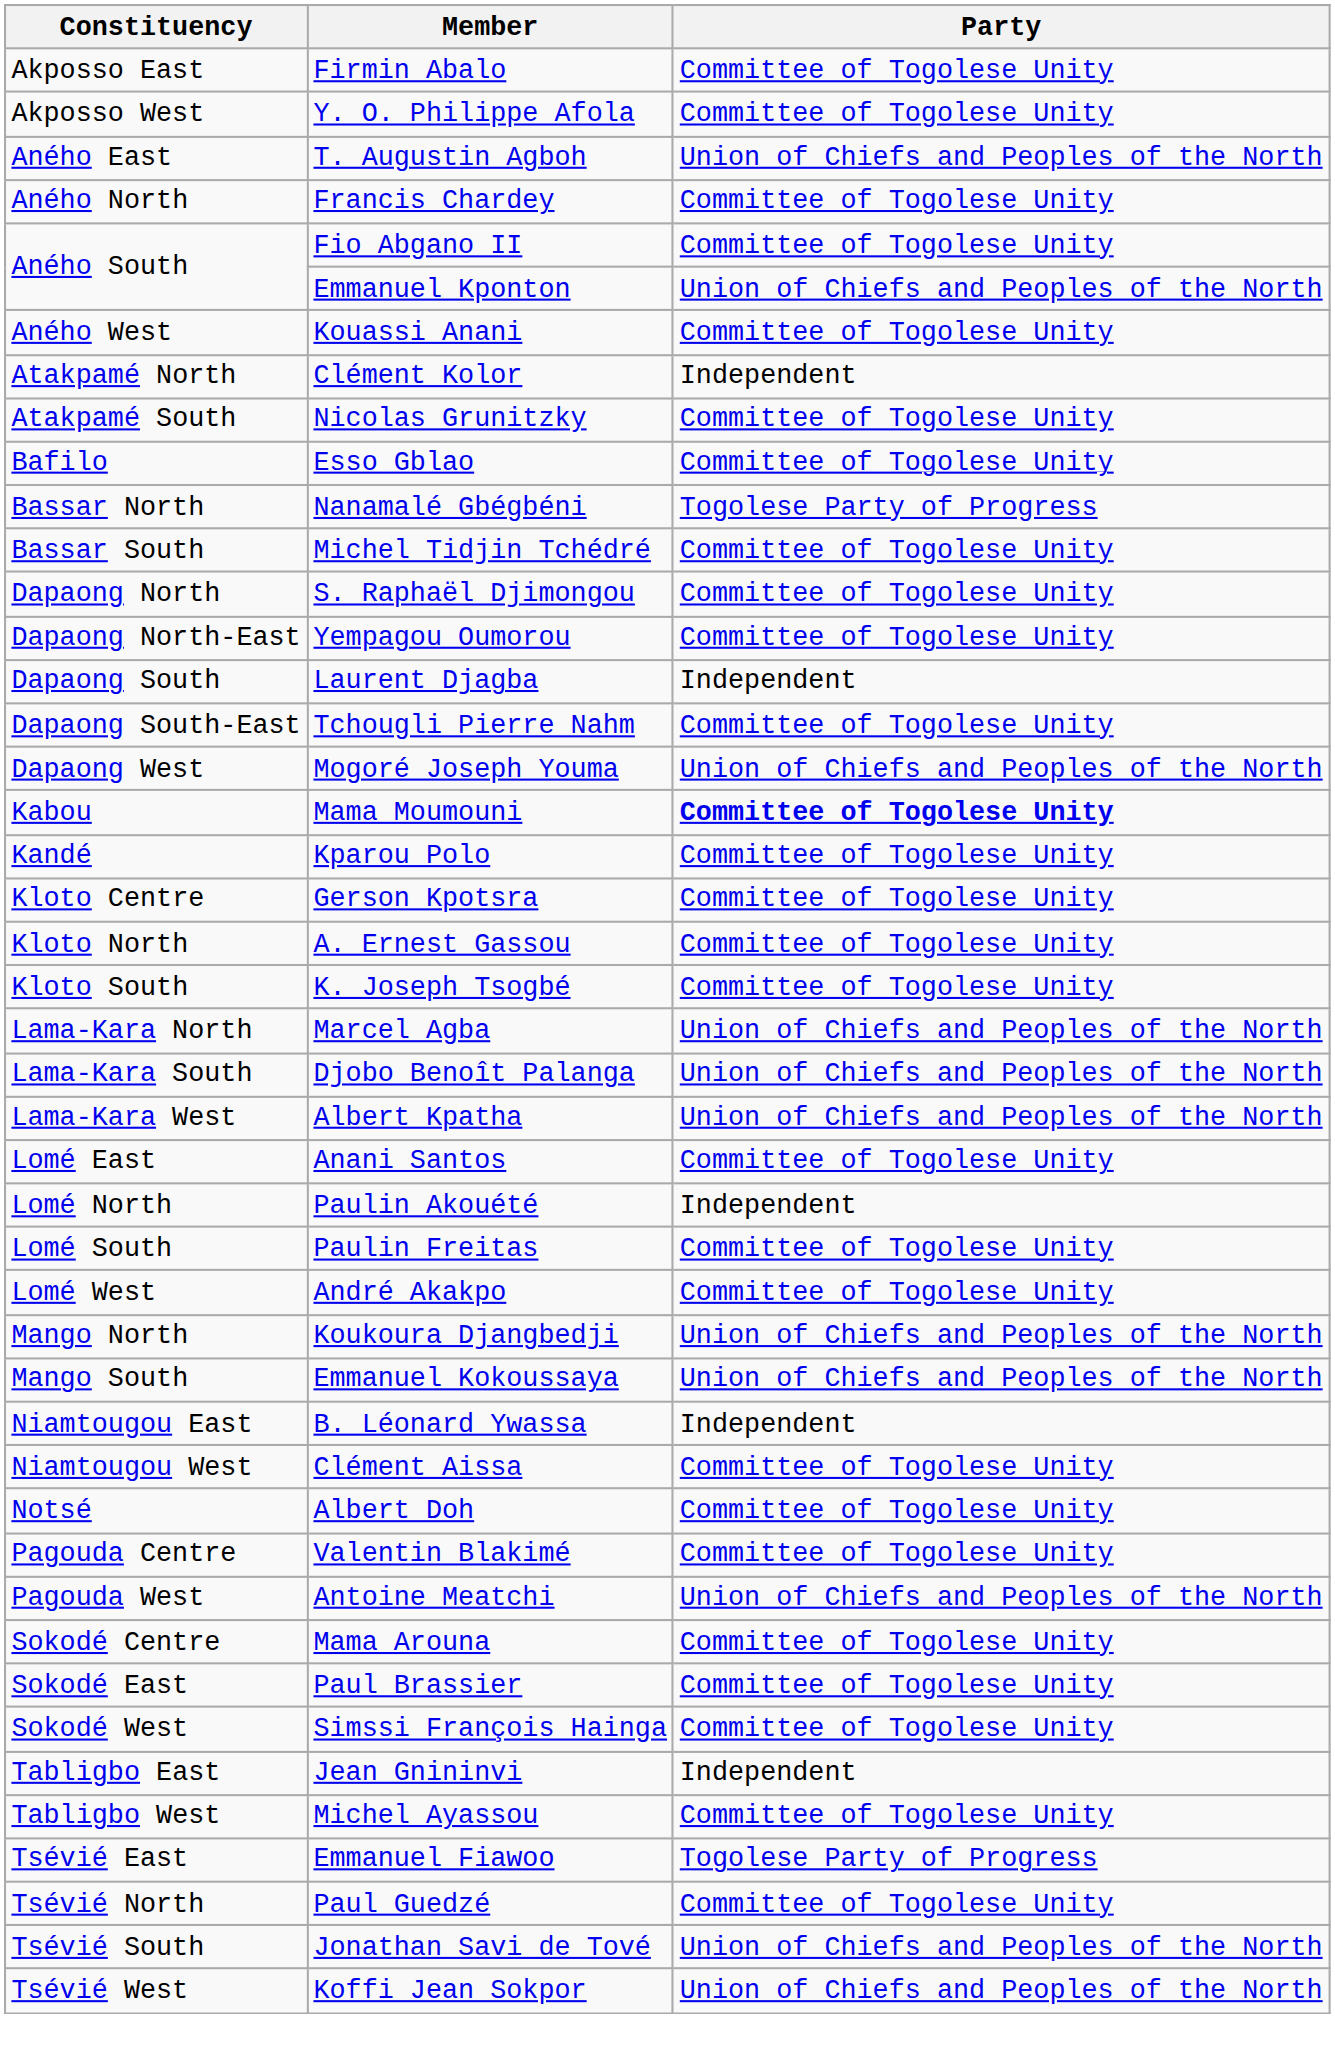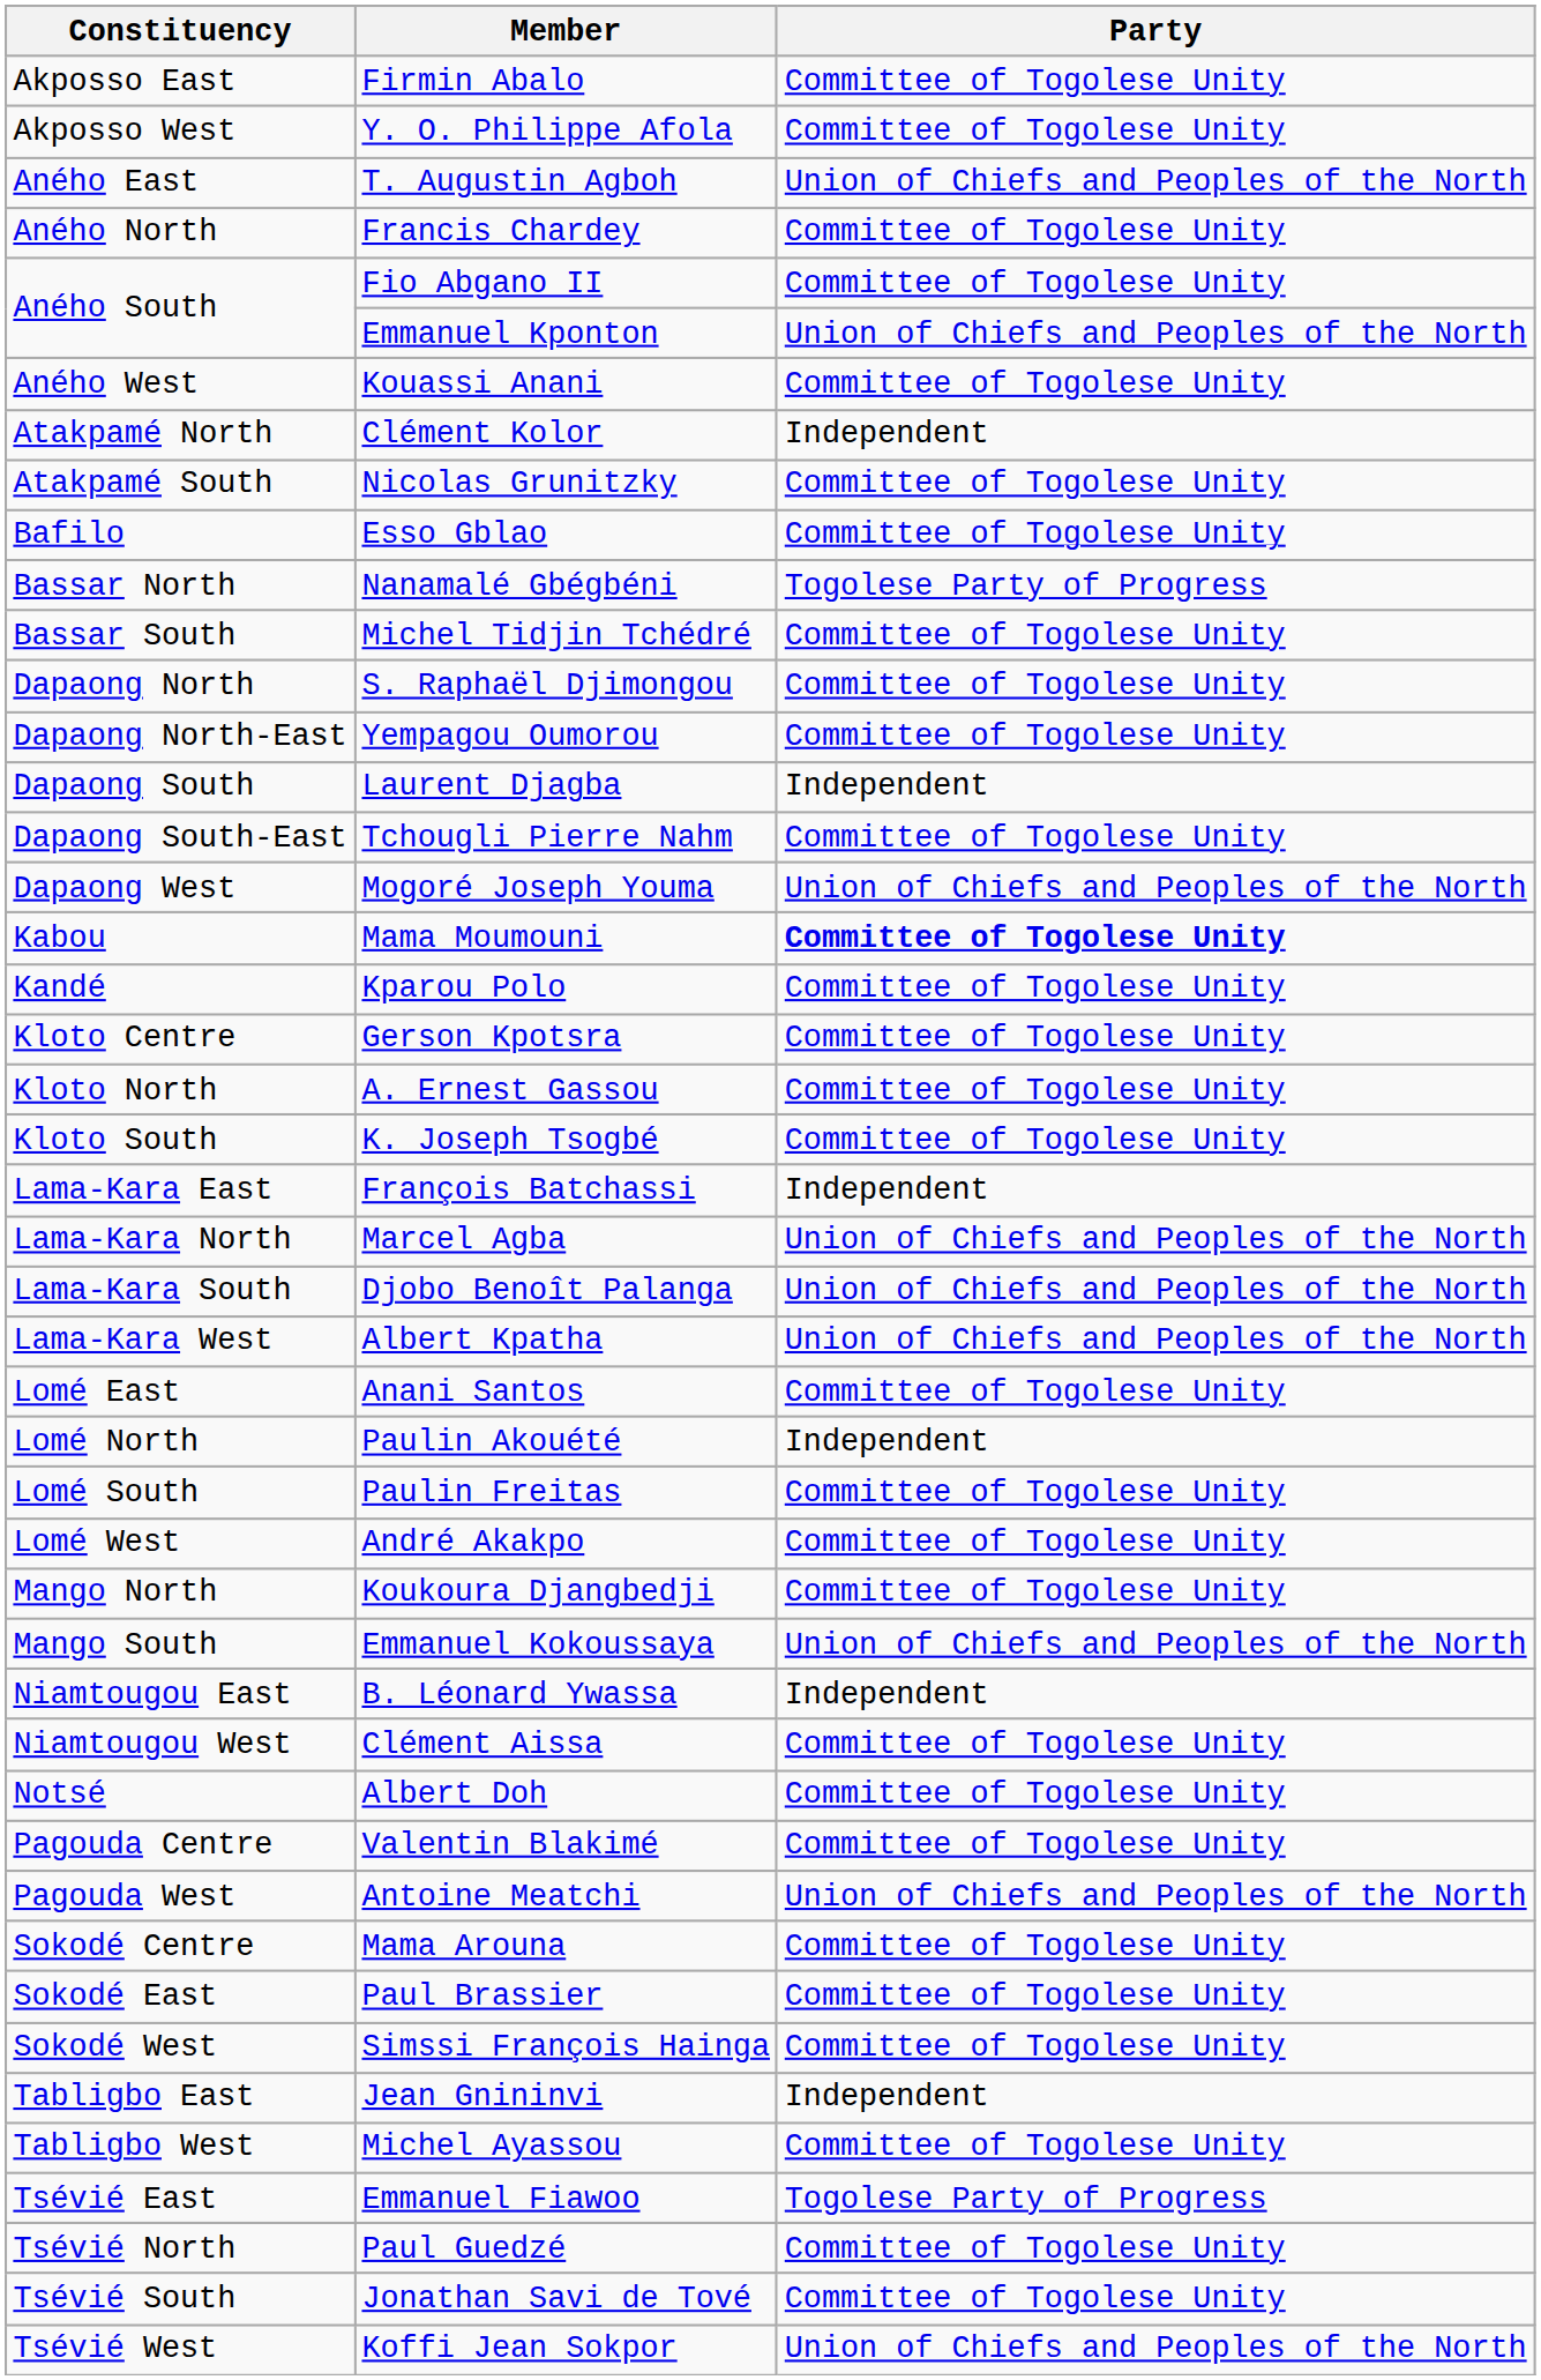+ row: Lama-Kara East | François Batchassi | Independent
Koukoura Djangbedji | Party: Union of Chiefs and Peoples of the North -> Committee of Togolese Unity
Jonathan Savi de Tové | Party: Union of Chiefs and Peoples of the North -> Committee of Togolese Unity
